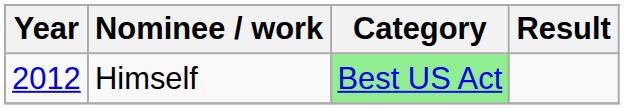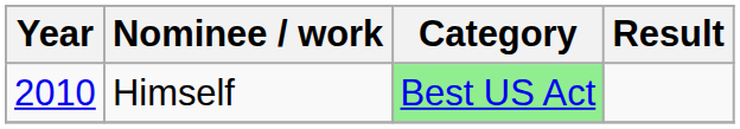Himself | Year: 2012 -> 2010
